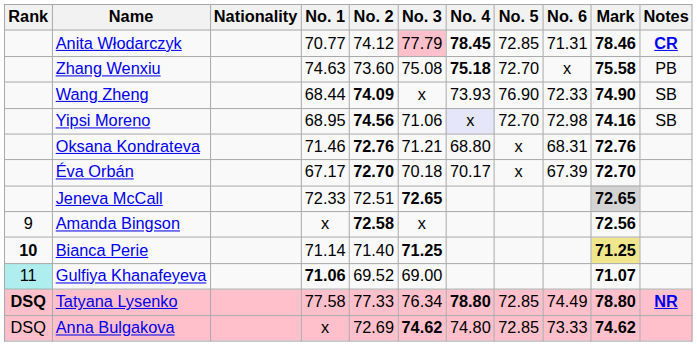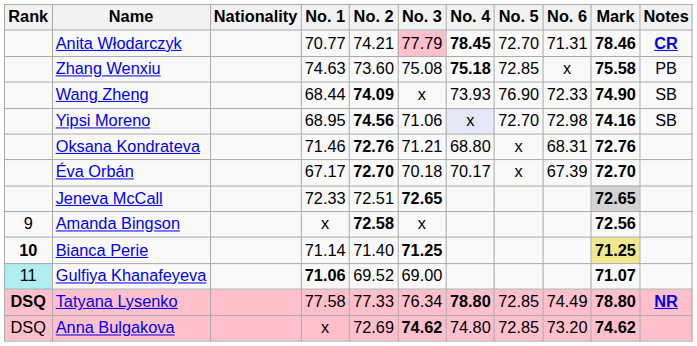Anita Włodarczyk | No. 2: 74.12 -> 74.21
Anita Włodarczyk | No. 5: 72.85 -> 72.70
Zhang Wenxiu | No. 5: 72.70 -> 72.85
Anna Bulgakova | No. 6: 73.33 -> 73.20
